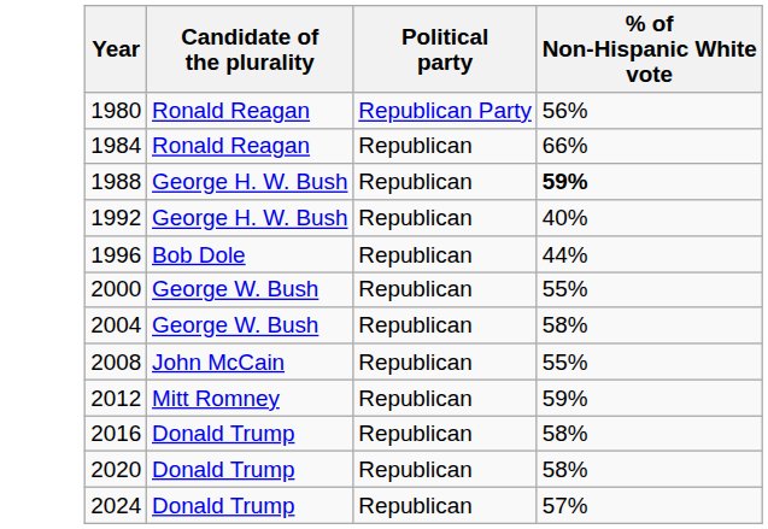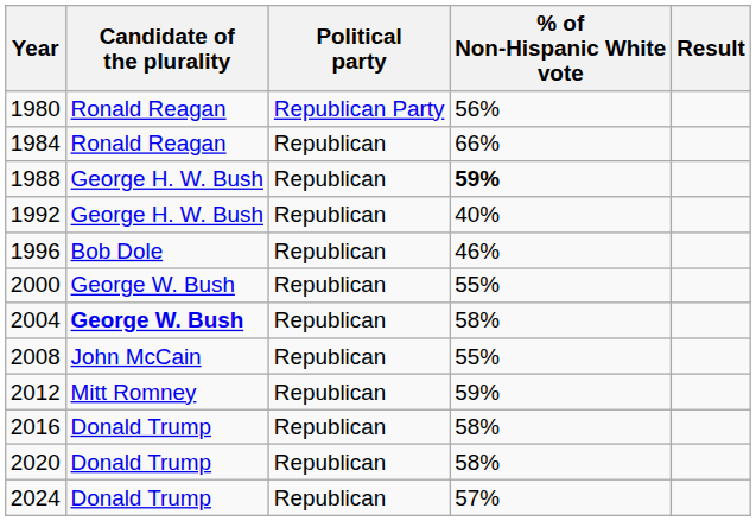+ column: Result
1996 | % of Non-Hispanic White vote: 44% -> 46%
2004 | Candidate of the plurality: normal -> bold
